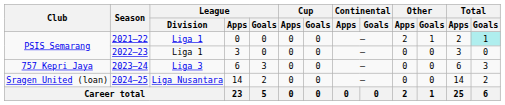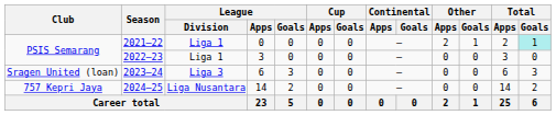2023–24 | Club: 757 Kepri Jaya -> Sragen United (loan)
2024–25 | Club: Sragen United (loan) -> 757 Kepri Jaya
